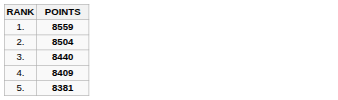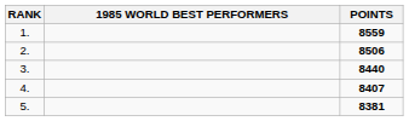+ column: 1985 WORLD BEST PERFORMERS
2. | POINTS: 8504 -> 8506
4. | POINTS: 8409 -> 8407
